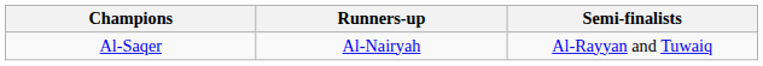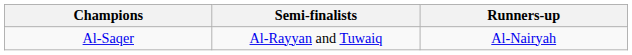columns swapped: Runners-up <-> Semi-finalists
